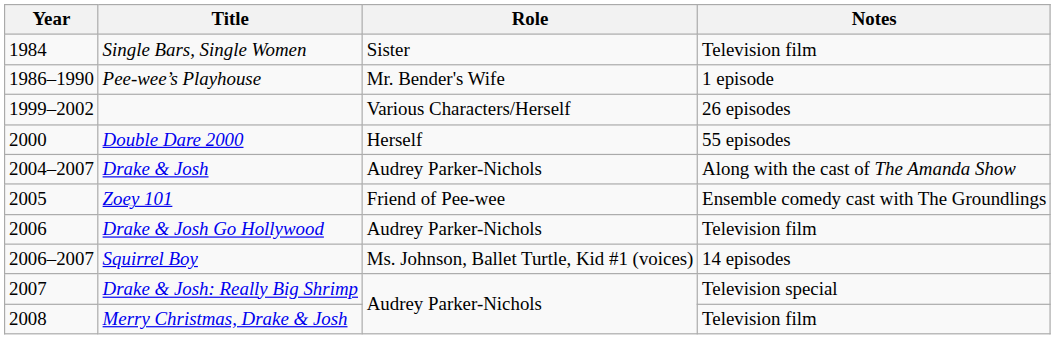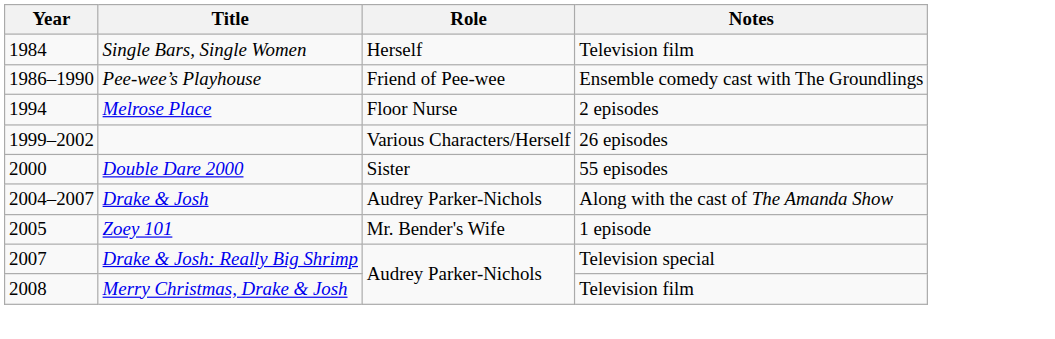Single Bars, Single Women | Role: Sister -> Herself
Pee-wee’s Playhouse | Role: Mr. Bender's Wife -> Friend of Pee-wee
Pee-wee’s Playhouse | Notes: 1 episode -> Ensemble comedy cast with The Groundlings
+ row: 1994 | Melrose Place | Floor Nurse | 2 episodes
Double Dare 2000 | Role: Herself -> Sister
Zoey 101 | Role: Friend of Pee-wee -> Mr. Bender's Wife
Zoey 101 | Notes: Ensemble comedy cast with The Groundlings -> 1 episode
- row: 2006 | Drake & Josh Go Hollywood | Audrey Parker-Nichols | Television film
- row: 2006–2007 | Squirrel Boy | Ms. Johnson, Ballet Turtle, Kid #1 (voices) | 14 episodes
